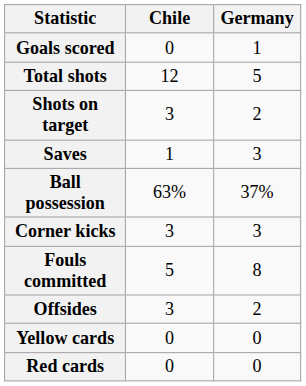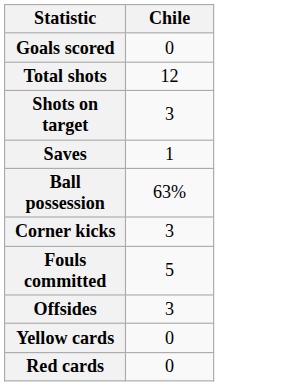- column: Germany | 1 | 5 | 2 | 3 | 37% | 3 | 8 | 2 | 0 | 0
